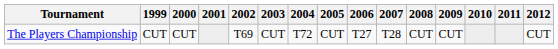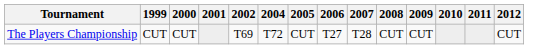- column: 2003 | CUT
